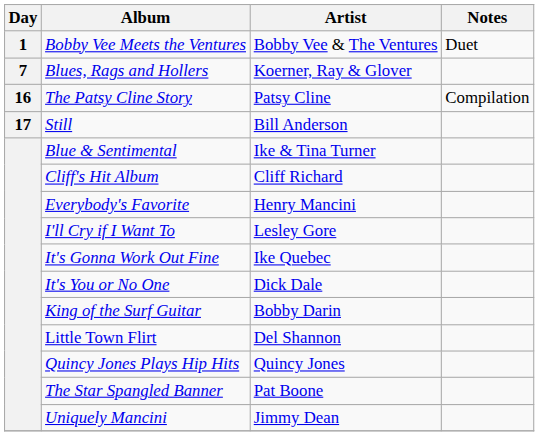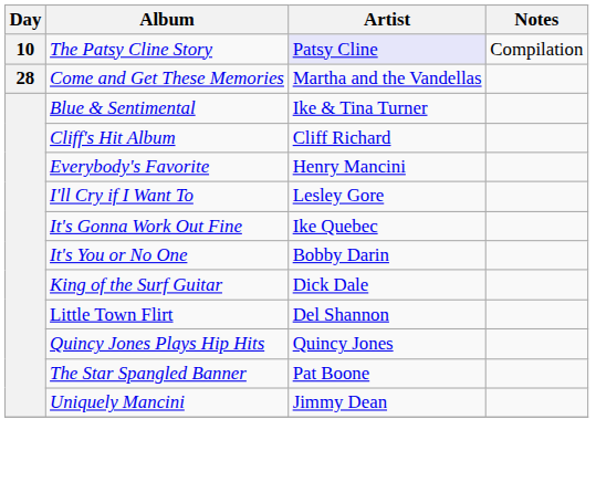- row: 1 | Bobby Vee Meets the Ventures | Bobby Vee & The Ventures | Duet
- row: 7 | Blues, Rags and Hollers | Koerner, Ray & Glover
The Patsy Cline Story | Day: 16 -> 10
The Patsy Cline Story | Artist: no background -> lavender background
- row: 17 | Still | Bill Anderson
+ row: 28 | Come and Get These Memories | Martha and the Vandellas
It's You or No One | Artist: Dick Dale -> Bobby Darin
King of the Surf Guitar | Artist: Bobby Darin -> Dick Dale
